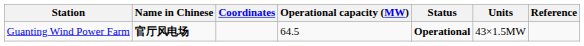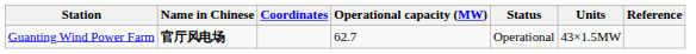Guanting Wind Power Farm | Operational capacity (MW): 64.5 -> 62.7
Guanting Wind Power Farm | Status: bold -> normal
